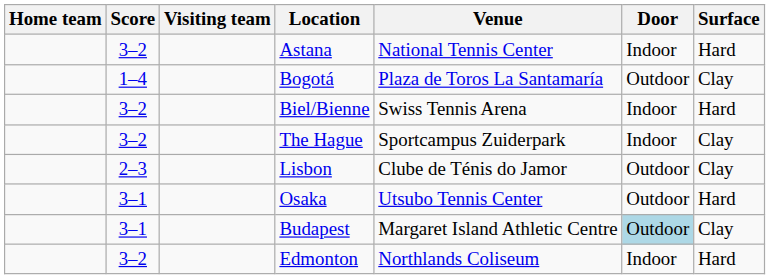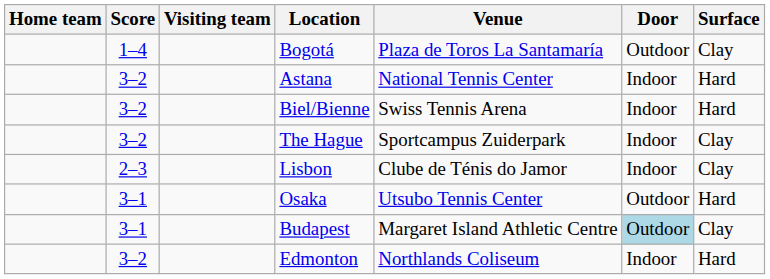rows swapped: Astana <-> Bogotá
Lisbon | Door: Outdoor -> Indoor
